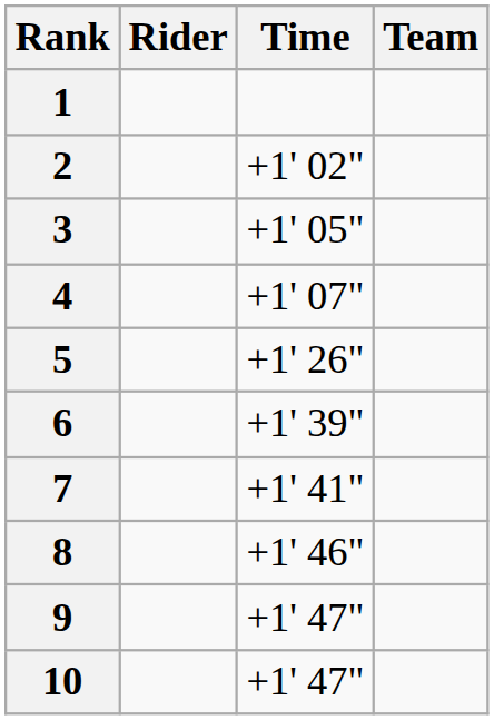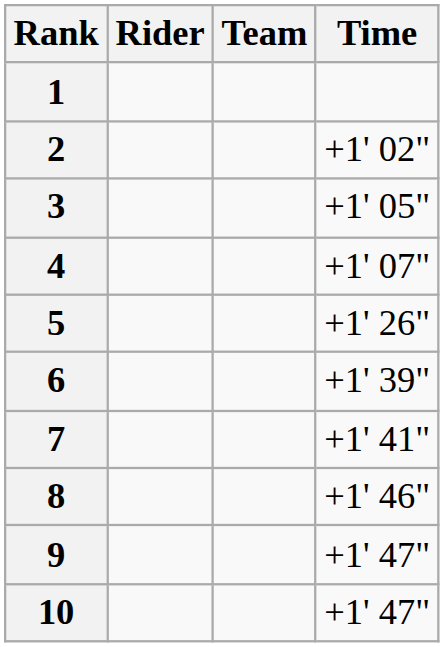columns swapped: Team <-> Time
